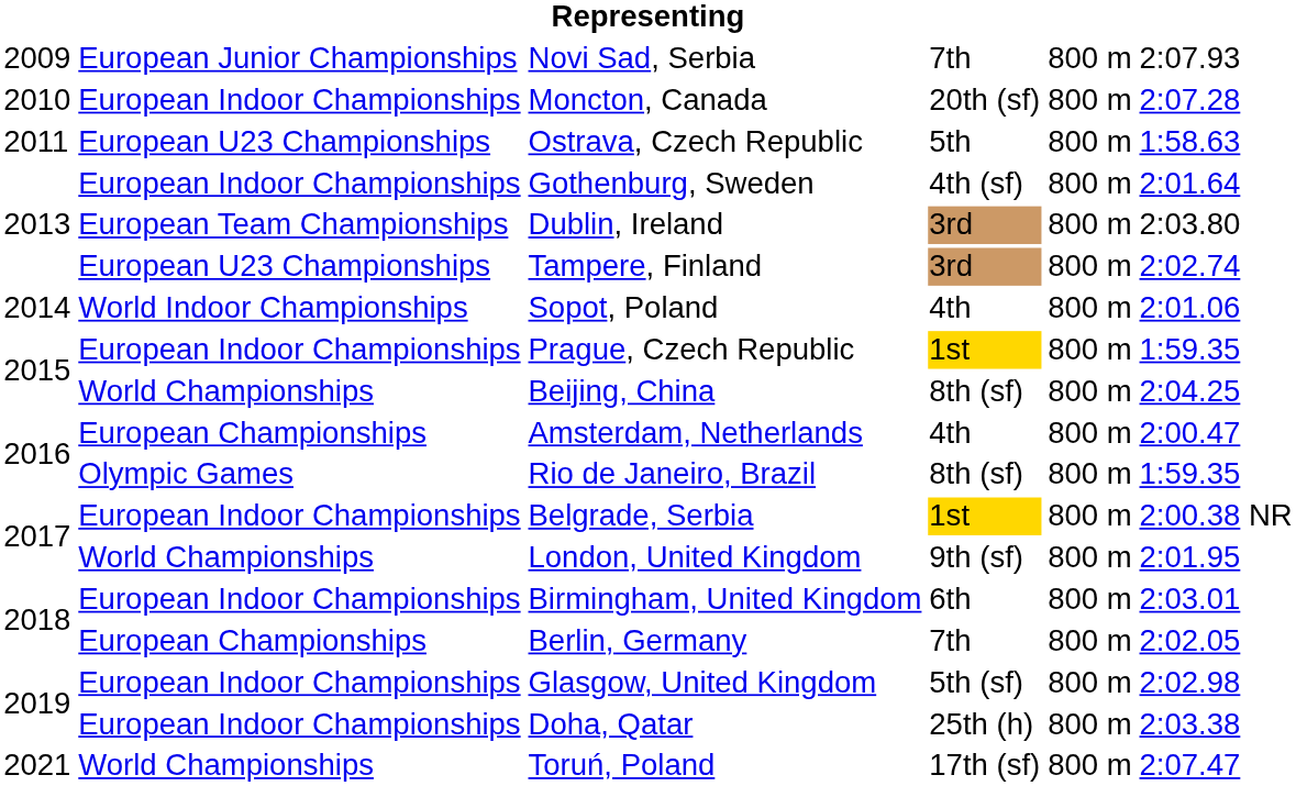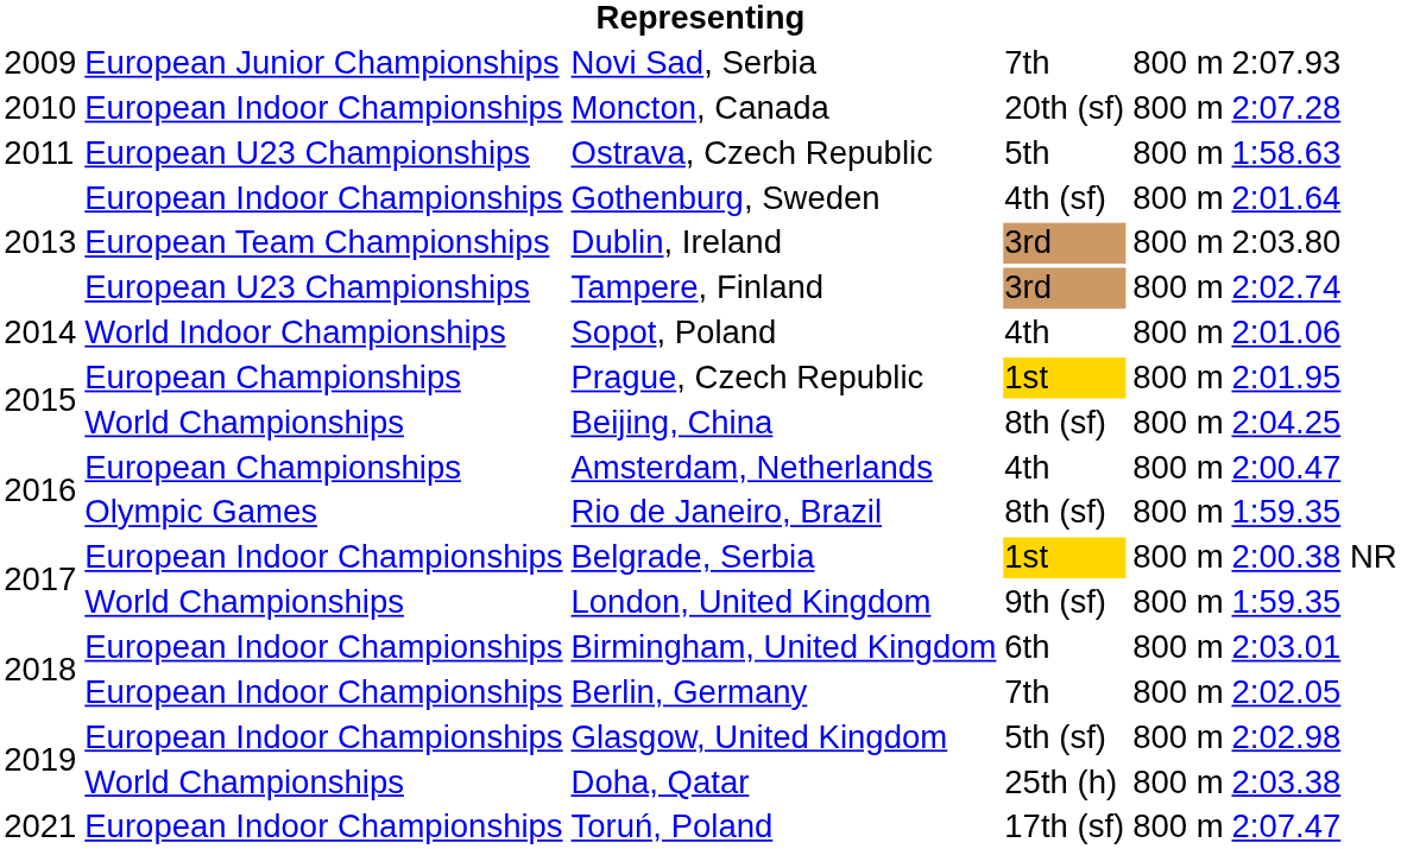Prague, Czech Republic | column 2: European Indoor Championships -> European Championships
Prague, Czech Republic | column 6: 1:59.35 -> 2:01.95
London, United Kingdom | column 6: 2:01.95 -> 1:59.35
Berlin, Germany | column 2: European Championships -> European Indoor Championships
Doha, Qatar | column 2: European Indoor Championships -> World Championships
Toruń, Poland | column 2: World Championships -> European Indoor Championships
